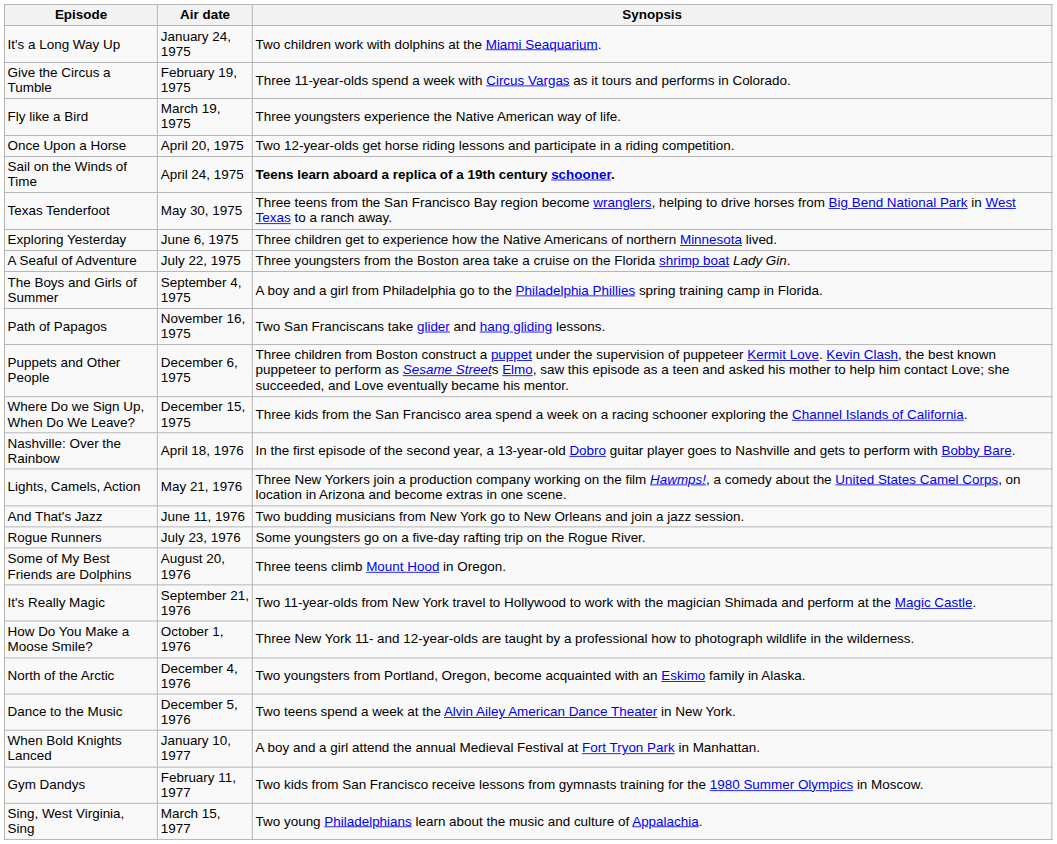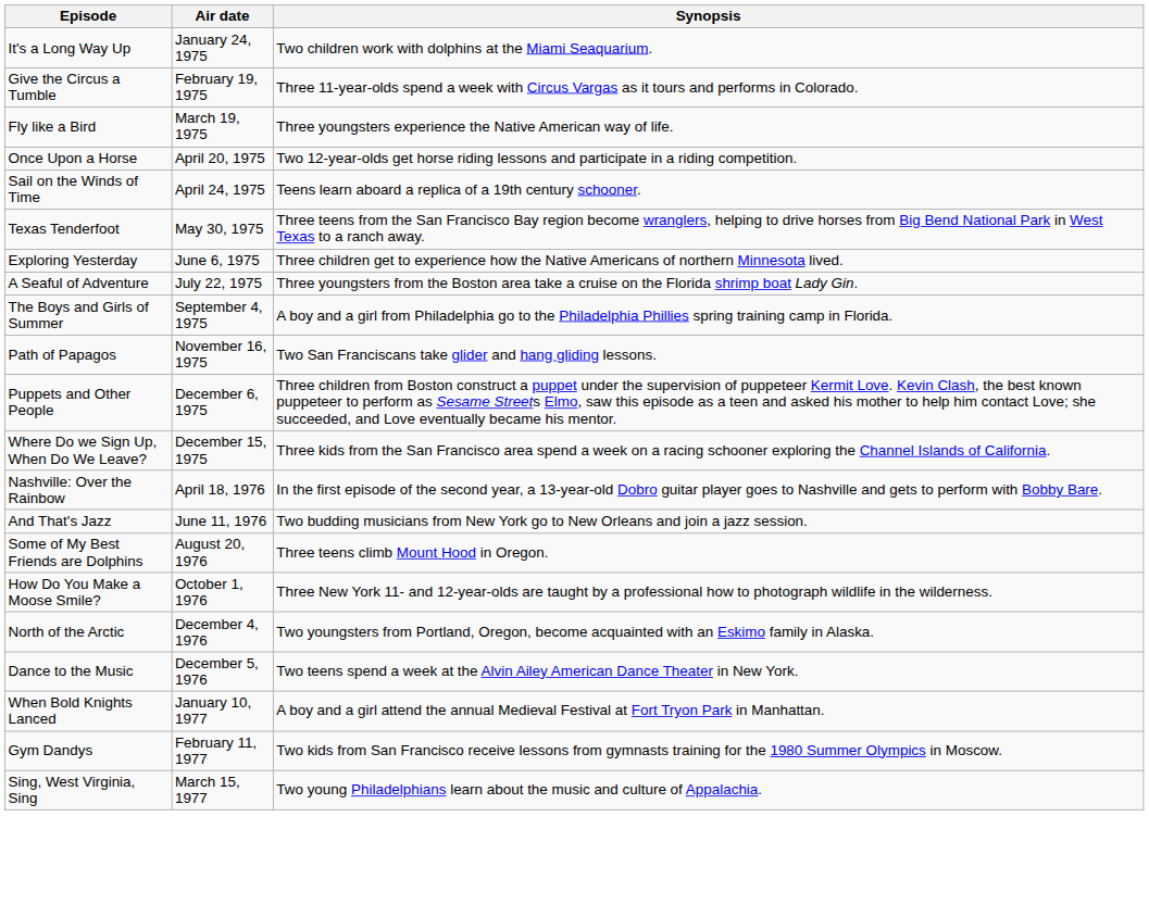Sail on the Winds of Time | Synopsis: bold -> normal
- row: Lights, Camels, Action | May 21, 1976 | Three New Yorkers join a production company working on the film Hawmps!, a comedy about the United States Camel Corps, on location in Arizona and become extras in one scene.
- row: Rogue Runners | July 23, 1976 | Some youngsters go on a five-day rafting trip on the Rogue River.
- row: It's Really Magic | September 21, 1976 | Two 11-year-olds from New York travel to Hollywood to work with the magician Shimada and perform at the Magic Castle.
